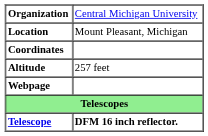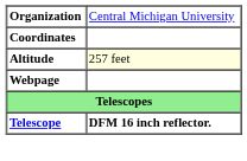- row: Location | Mount Pleasant, Michigan
Altitude | column 2: no background -> lightyellow background
